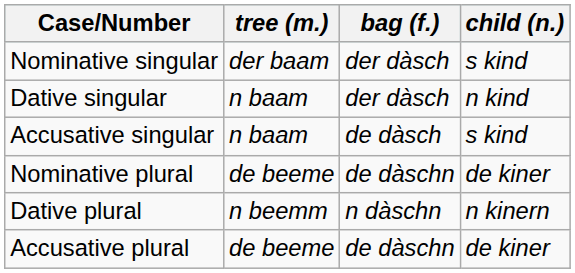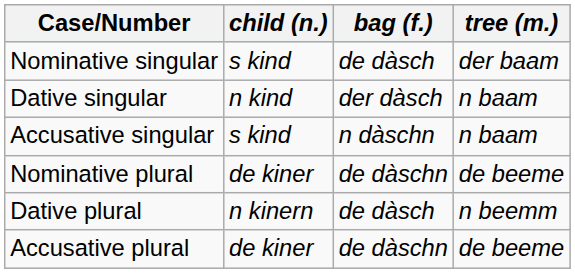columns swapped: tree (m.) <-> child (n.)
Nominative singular | bag (f.): der dàsch -> de dàsch
Accusative singular | bag (f.): de dàsch -> n dàschn
Dative plural | bag (f.): n dàschn -> de dàsch
